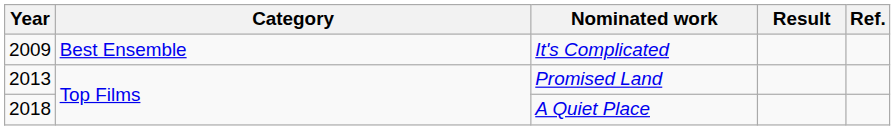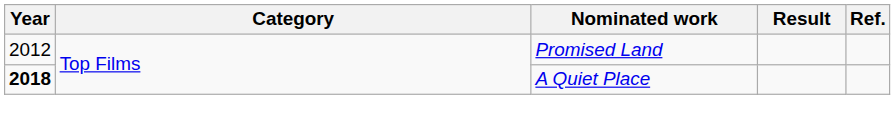- row: 2009 | Best Ensemble | It's Complicated
Promised Land | Year: 2013 -> 2012
A Quiet Place | Year: normal -> bold
